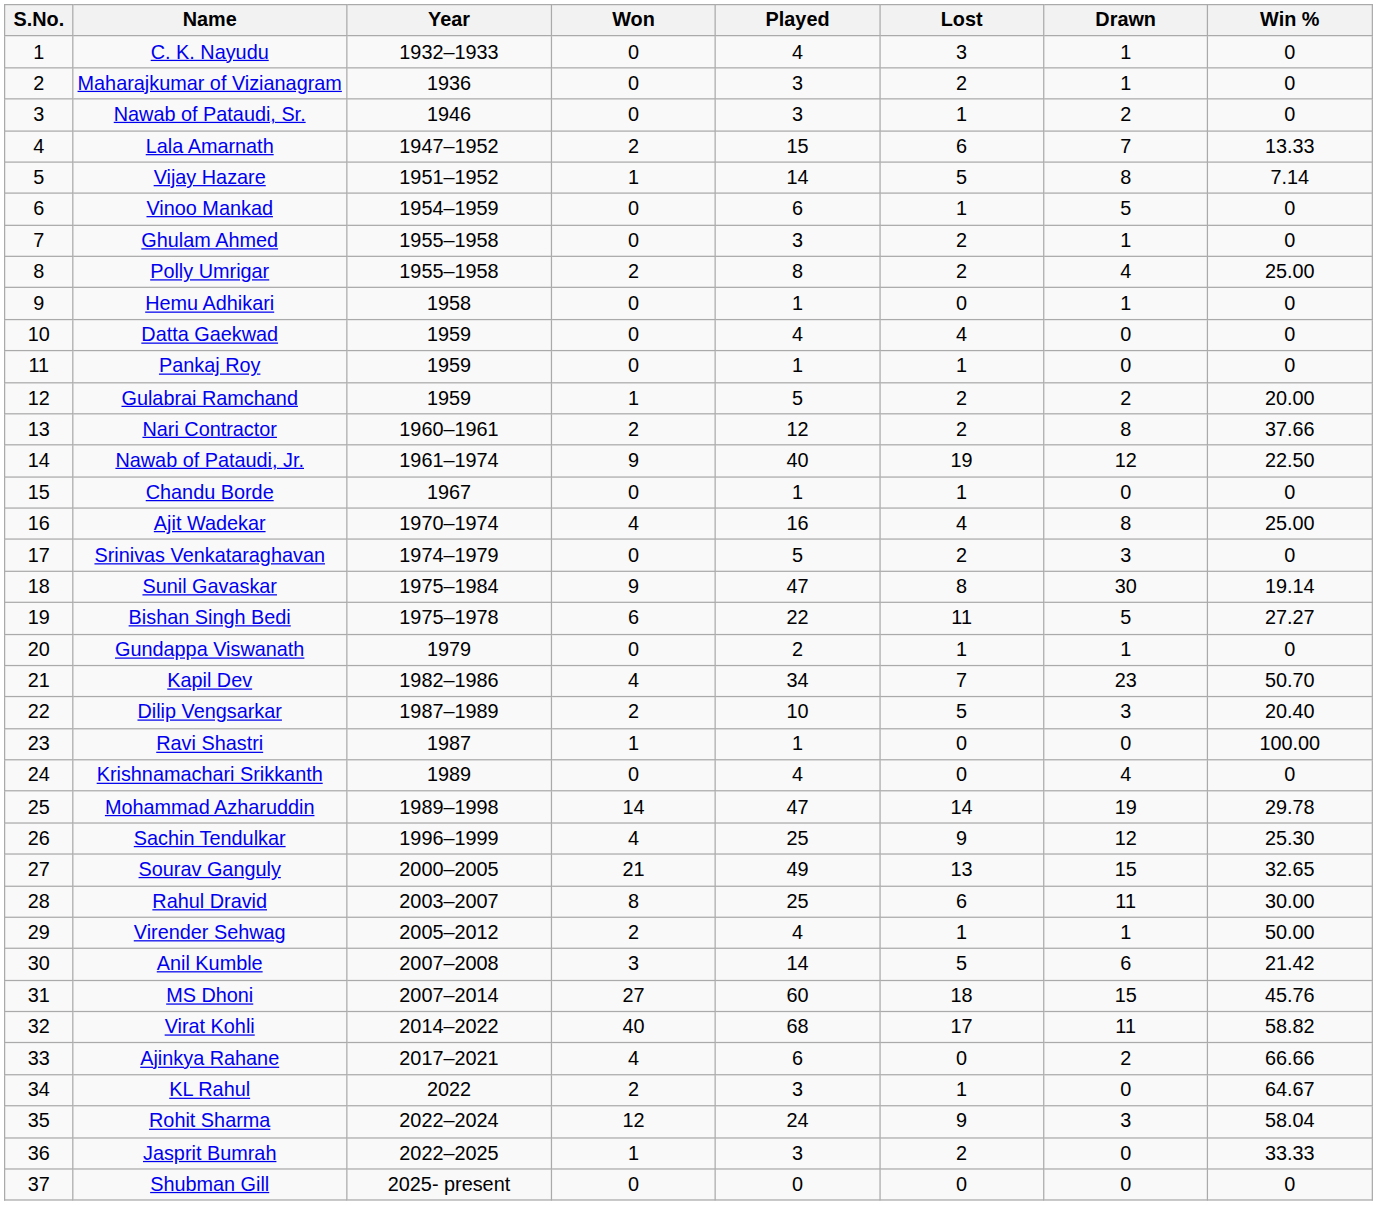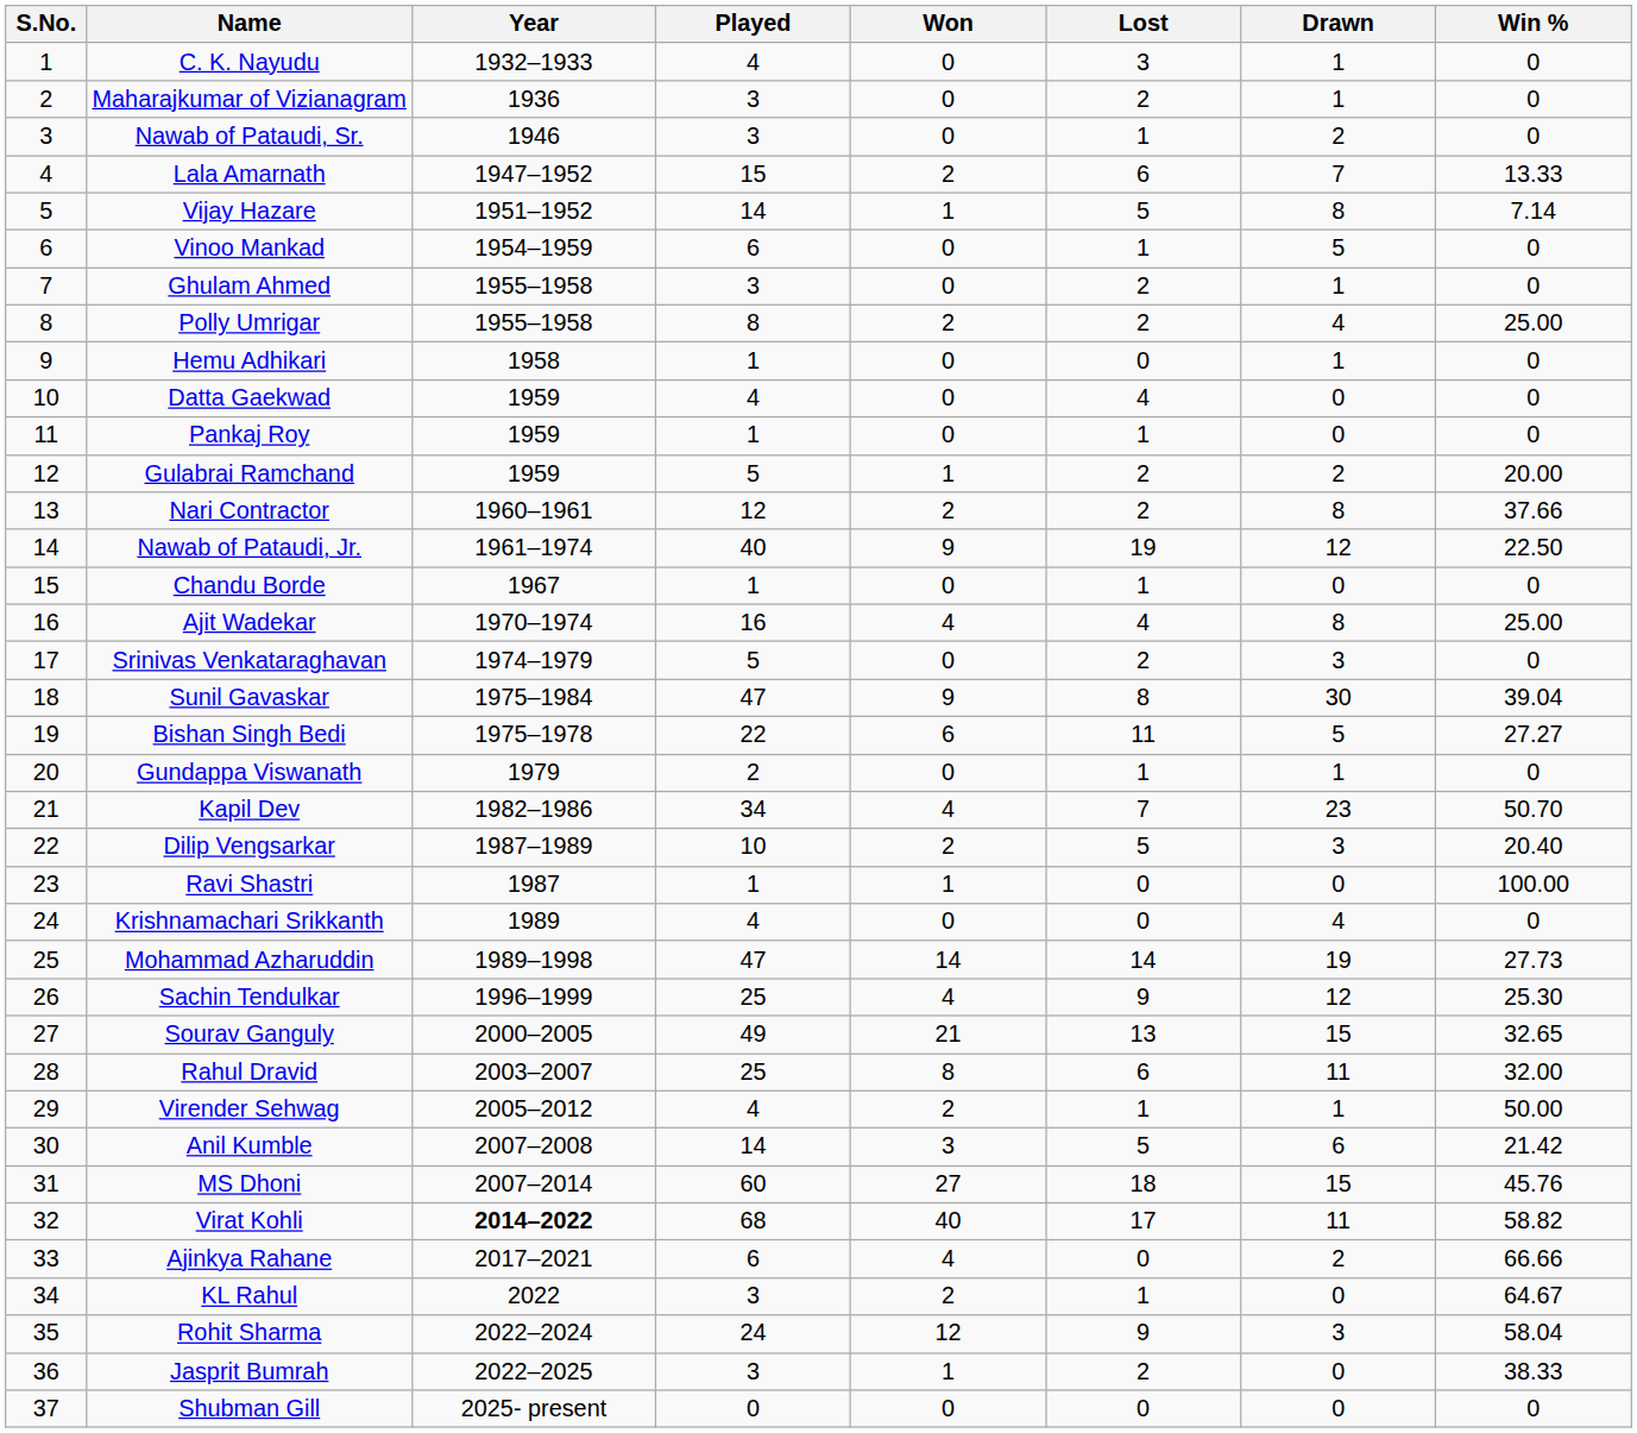columns swapped: Played <-> Won
Sunil Gavaskar | Win %: 19.14 -> 39.04
Mohammad Azharuddin | Win %: 29.78 -> 27.73
Rahul Dravid | Win %: 30.00 -> 32.00
Virat Kohli | Year: normal -> bold
Jasprit Bumrah | Win %: 33.33 -> 38.33
